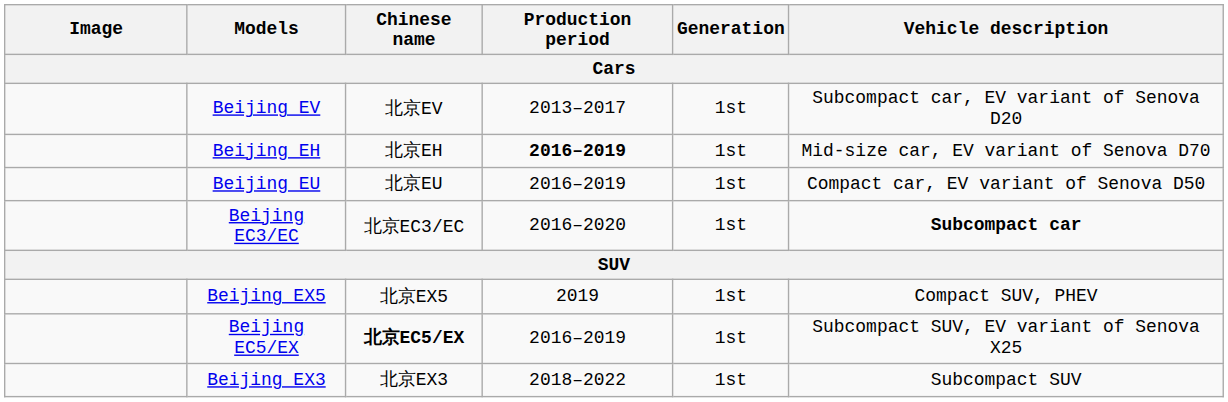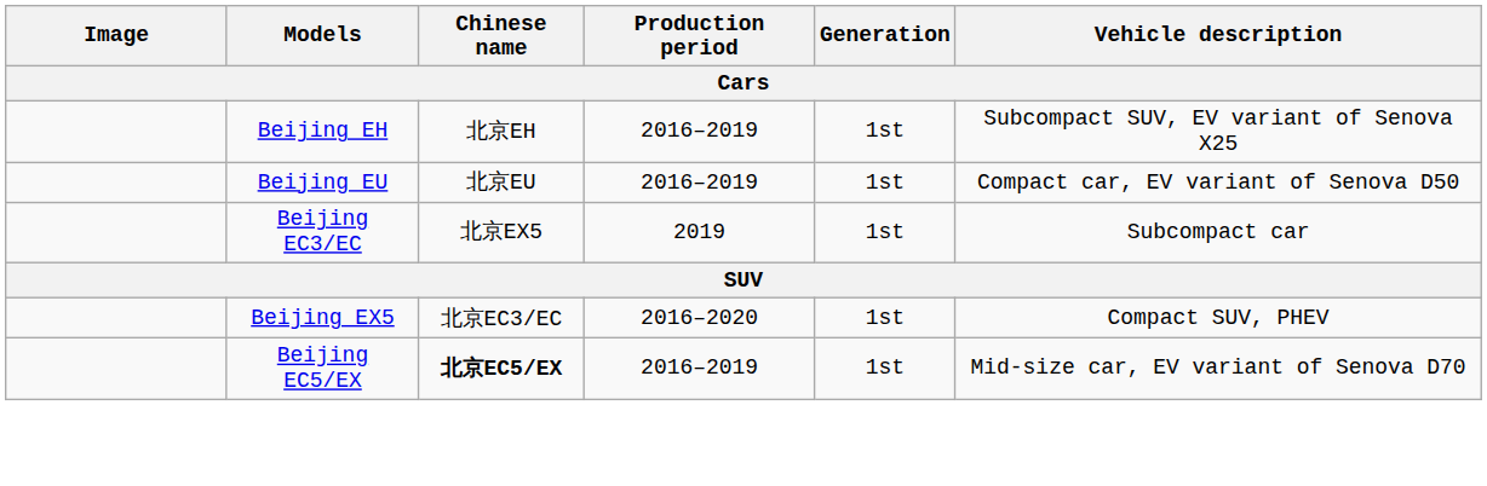- row: Beijing EV | 北京EV | 2013–2017 | 1st | Subcompact car, EV variant of Senova D20
Beijing EH | Production period: bold -> normal
Beijing EH | Vehicle description: Mid-size car, EV variant of Senova D70 -> Subcompact SUV, EV variant of Senova X25
Beijing EC3/EC | Chinese name: 北京EC3/EC -> 北京EX5
Beijing EC3/EC | Production period: 2016–2020 -> 2019
Beijing EC3/EC | Vehicle description: bold -> normal
Beijing EX5 | Chinese name: 北京EX5 -> 北京EC3/EC
Beijing EX5 | Production period: 2019 -> 2016–2020
Beijing EC5/EX | Vehicle description: Subcompact SUV, EV variant of Senova X25 -> Mid-size car, EV variant of Senova D70
- row: Beijing EX3 | 北京EX3 | 2018–2022 | 1st | Subcompact SUV
